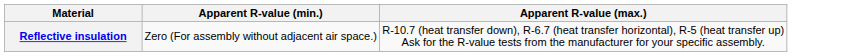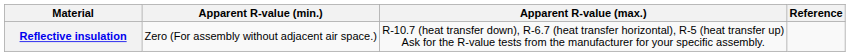+ column: Reference
